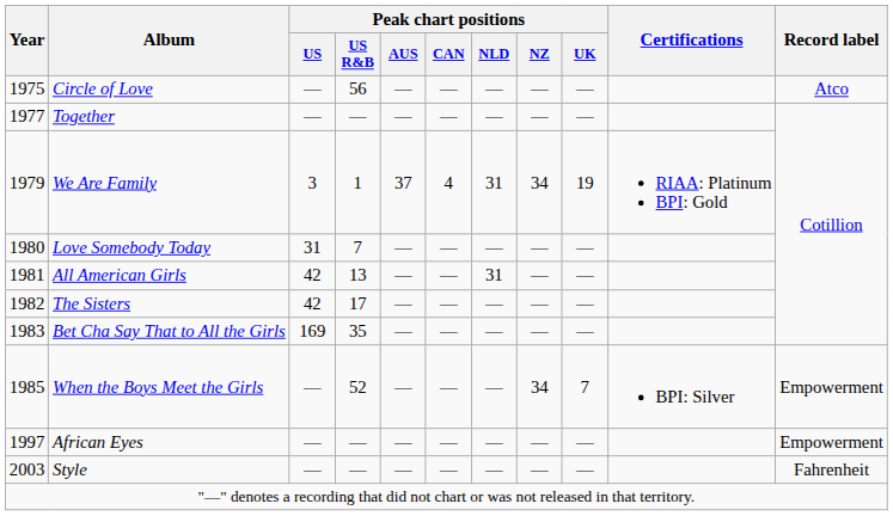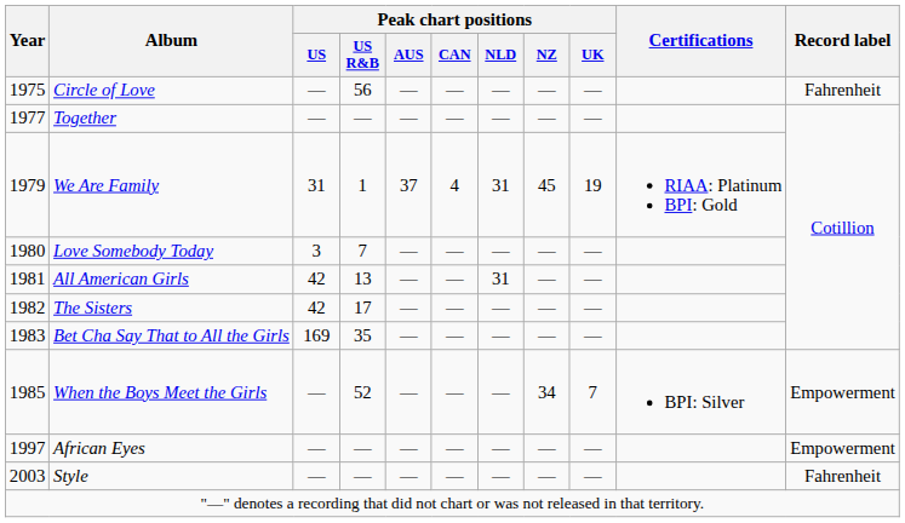Circle of Love | Record label: Atco -> Fahrenheit
We Are Family | Peak chart positions / US: 3 -> 31
We Are Family | Peak chart positions / NZ: 34 -> 45
Love Somebody Today | Peak chart positions / US: 31 -> 3
